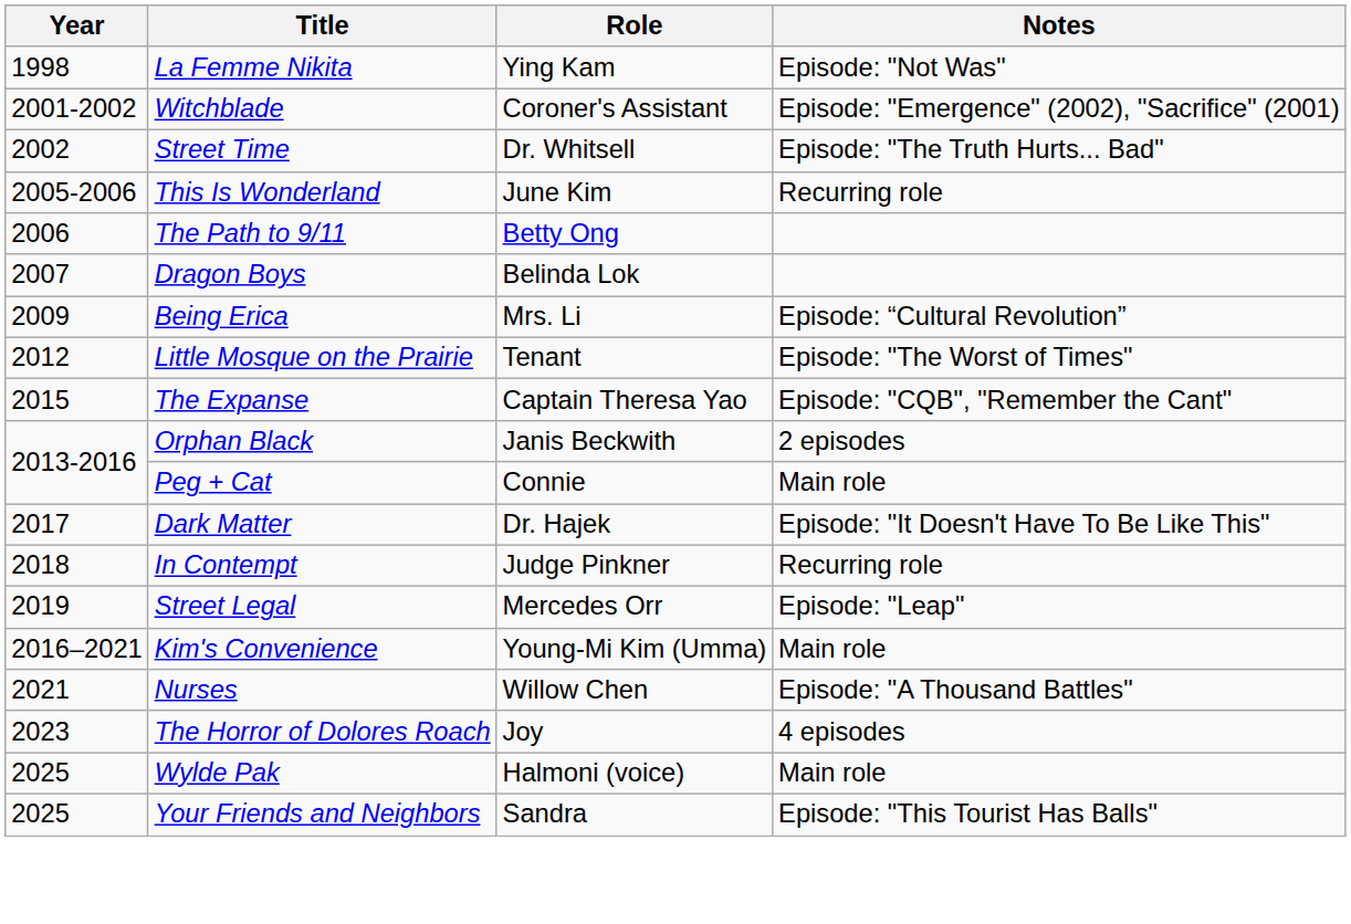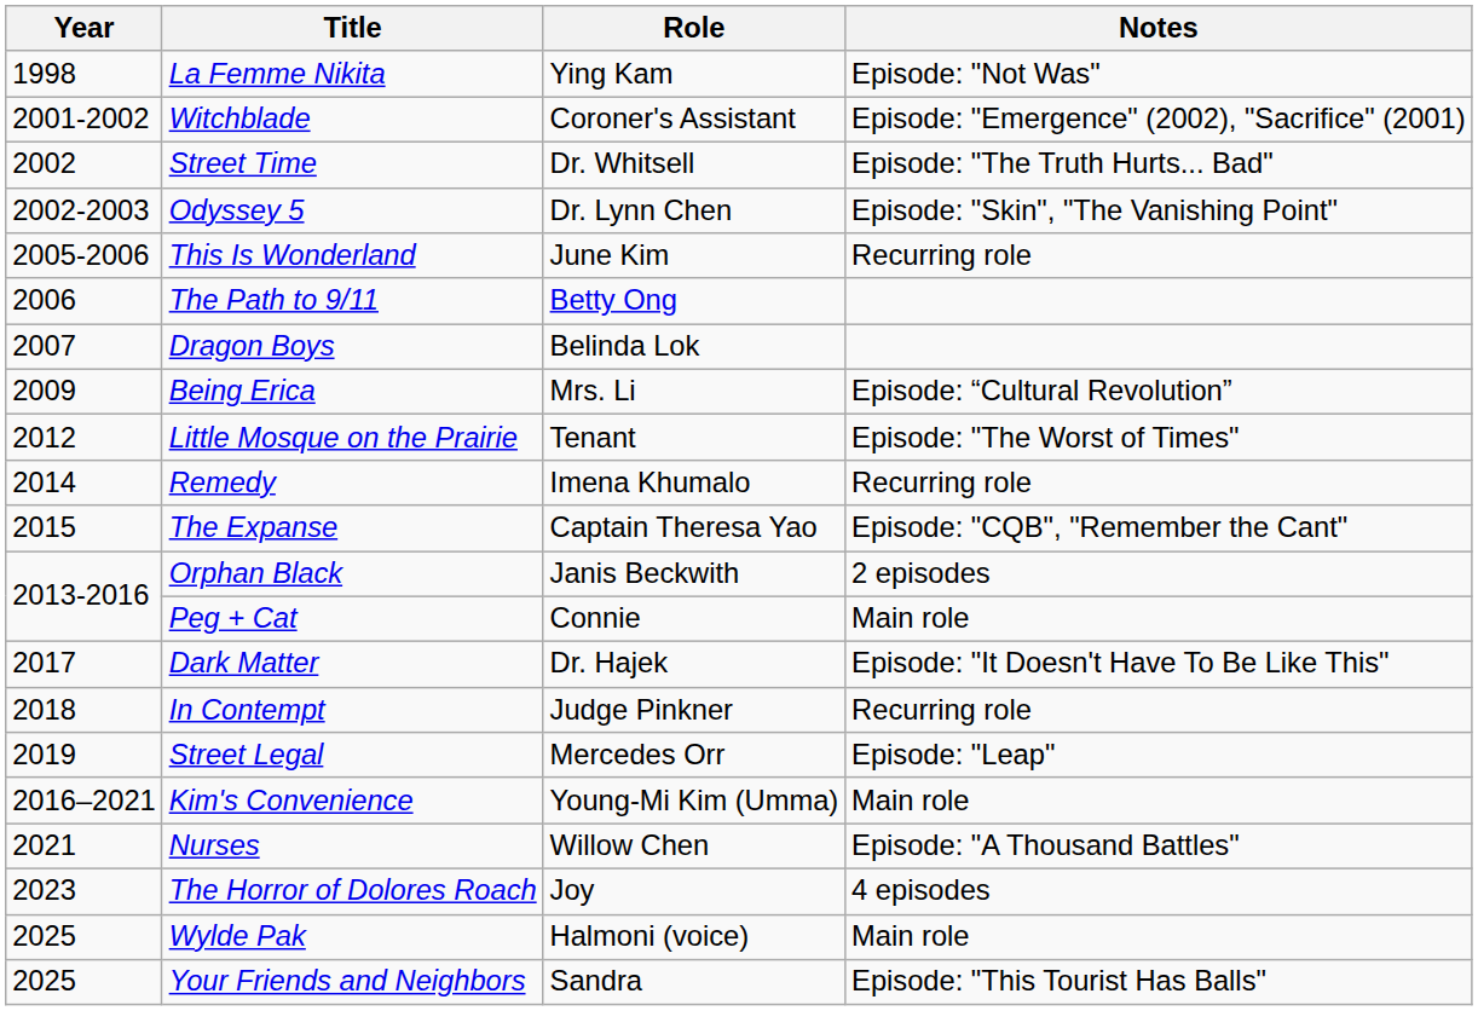+ row: 2002-2003 | Odyssey 5 | Dr. Lynn Chen | Episode: "Skin", "The Vanishing Point"
+ row: 2014 | Remedy | Imena Khumalo | Recurring role
